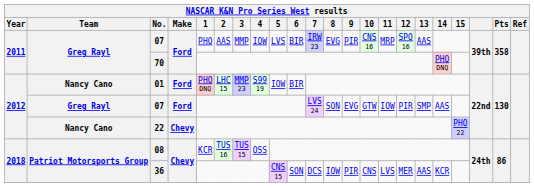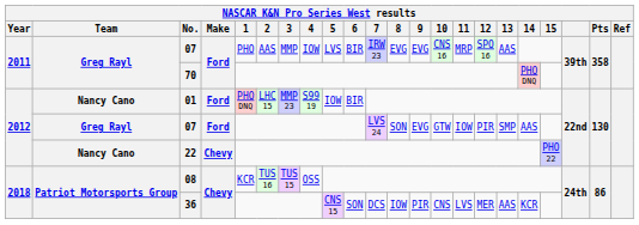2011 / 07 | 9: PIR -> EVG
